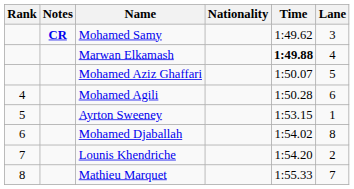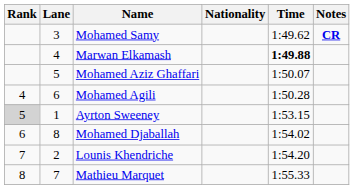columns swapped: Lane <-> Notes
Ayrton Sweeney | Rank: no background -> lightgrey background
